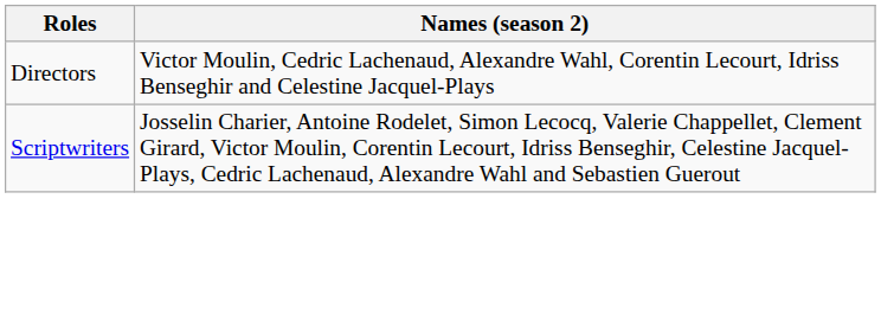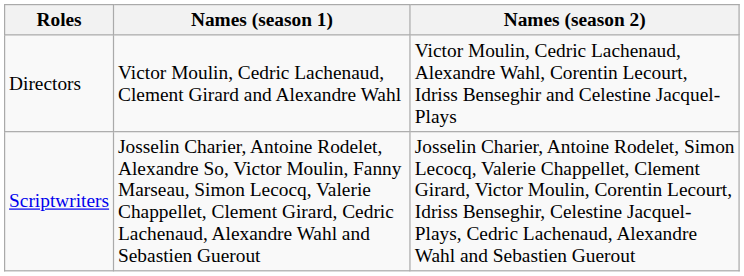+ column: Names (season 1) | Victor Moulin, Cedric Lachenaud, Clement Girard and Alexandre Wahl | Josselin Charier, Antoine Rodelet, Alexandre So, Victor Moulin, Fanny Marseau, Simon Lecocq, Valerie Chappellet, Clement Girard, Cedric Lachenaud, Alexandre Wahl and Sebastien Guerout
